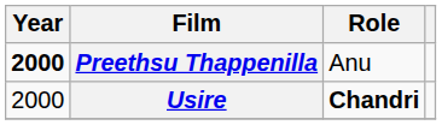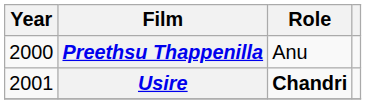Preethsu Thappenilla | Year: bold -> normal
Usire | Year: 2000 -> 2001
